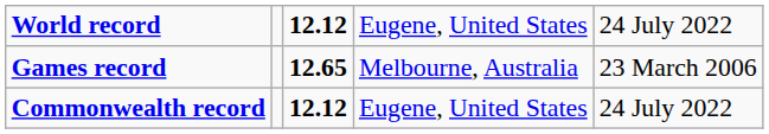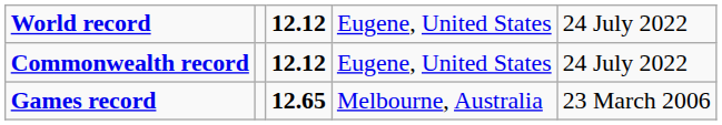rows swapped: Commonwealth record <-> Games record
